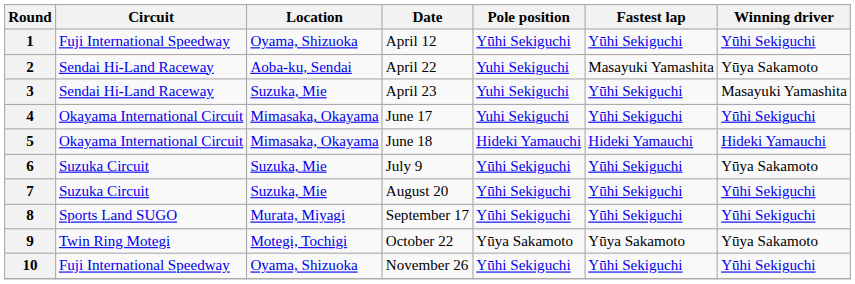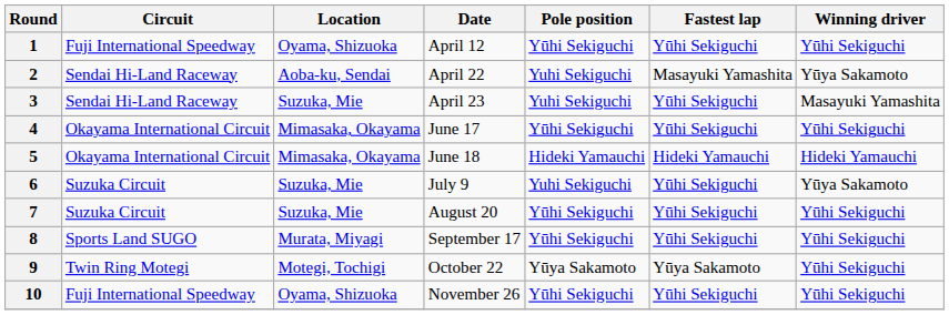4 | Pole position: Yuhi Sekiguchi -> Yūhi Sekiguchi
6 | Pole position: Yūhi Sekiguchi -> Yuhi Sekiguchi
9 | Winning driver: Yūya Sakamoto -> Yūhi Sekiguchi
